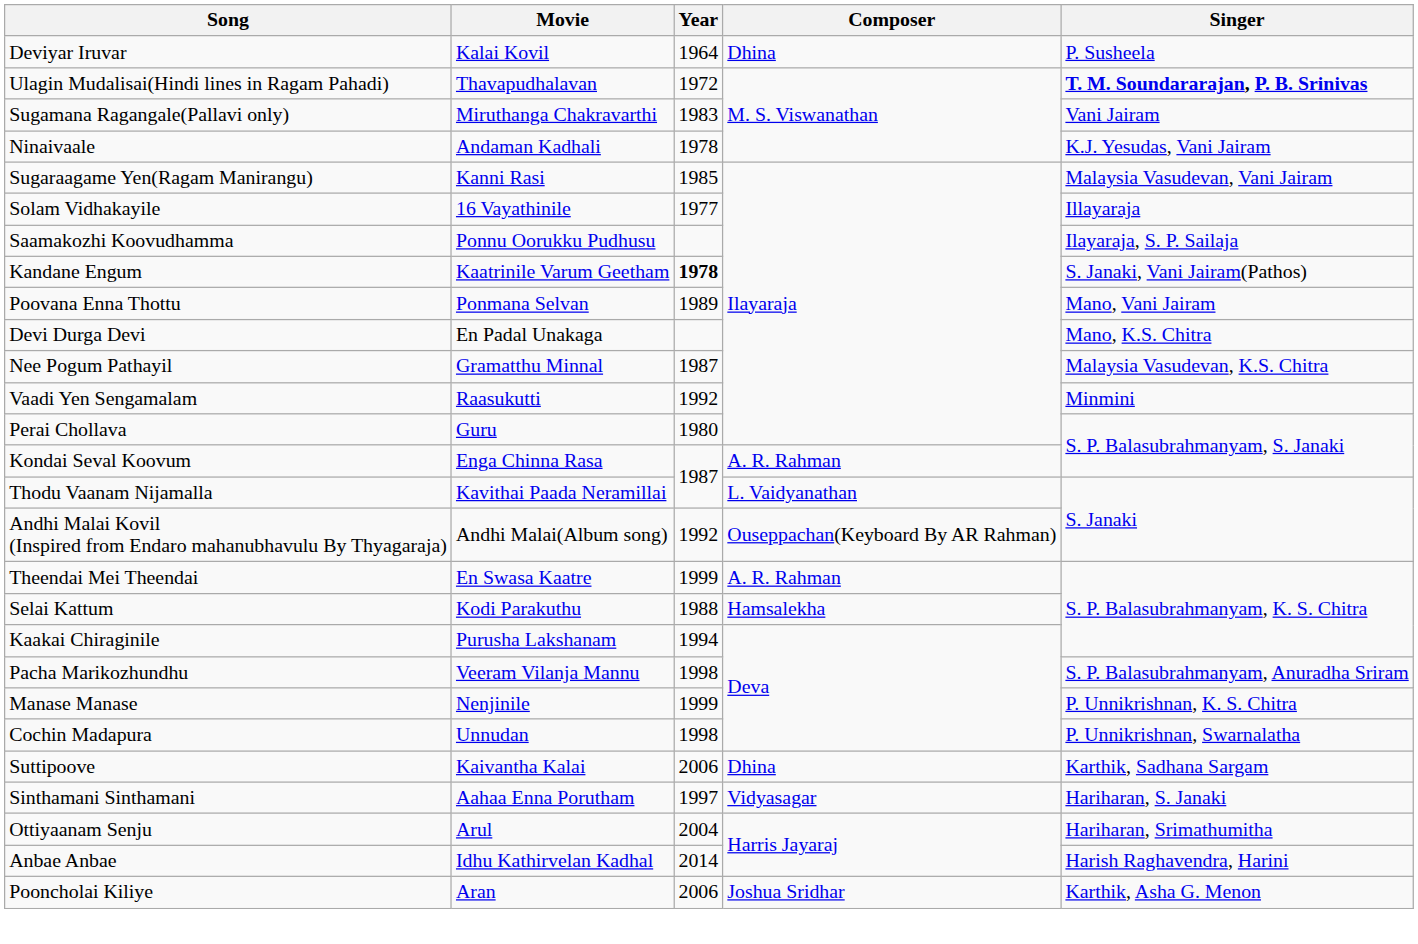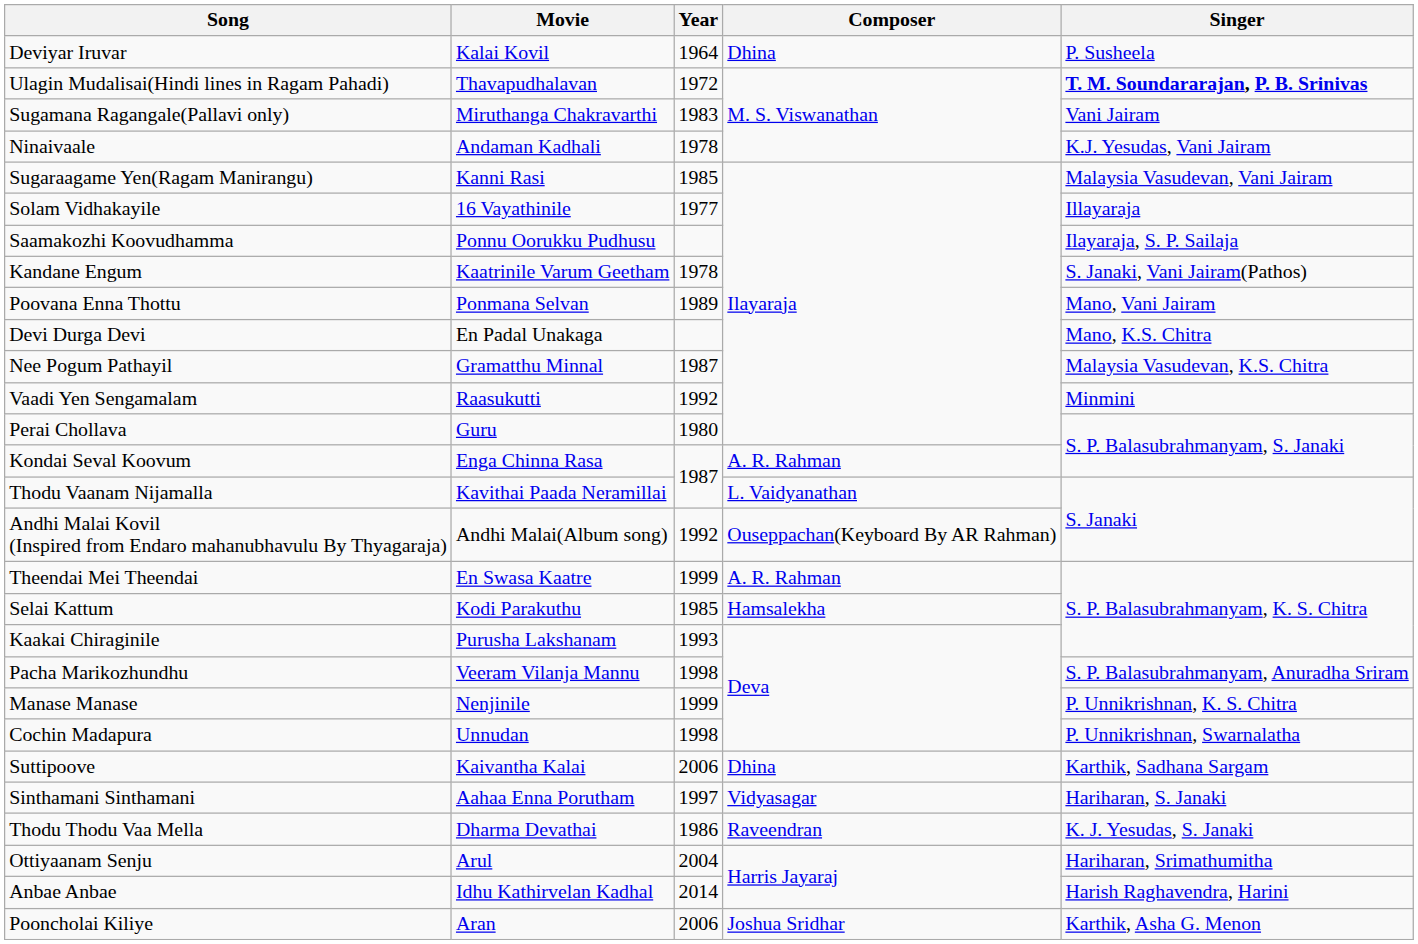Kandane Engum | Year: bold -> normal
Selai Kattum | Year: 1988 -> 1985
Kaakai Chiraginile | Year: 1994 -> 1993
+ row: Thodu Thodu Vaa Mella | Dharma Devathai | 1986 | Raveendran | K. J. Yesudas, S. Janaki
